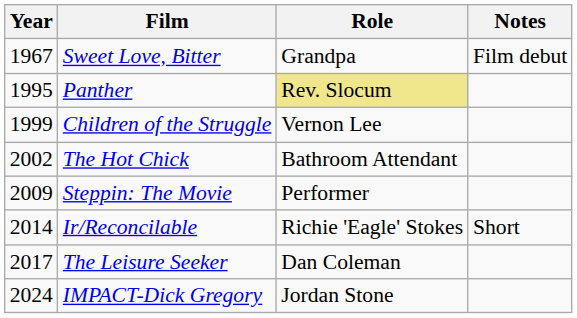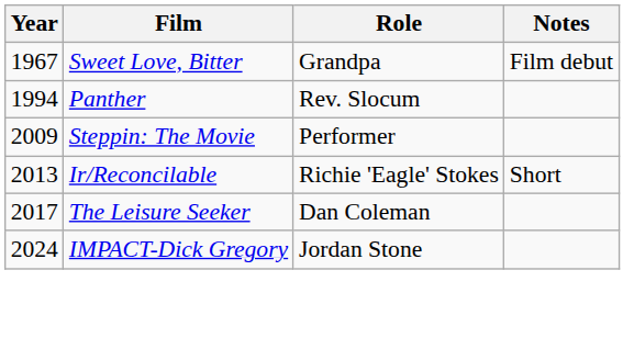Panther | Year: 1995 -> 1994
Panther | Role: khaki background -> no background
- row: 1999 | Children of the Struggle | Vernon Lee
- row: 2002 | The Hot Chick | Bathroom Attendant
Ir/Reconcilable | Year: 2014 -> 2013
